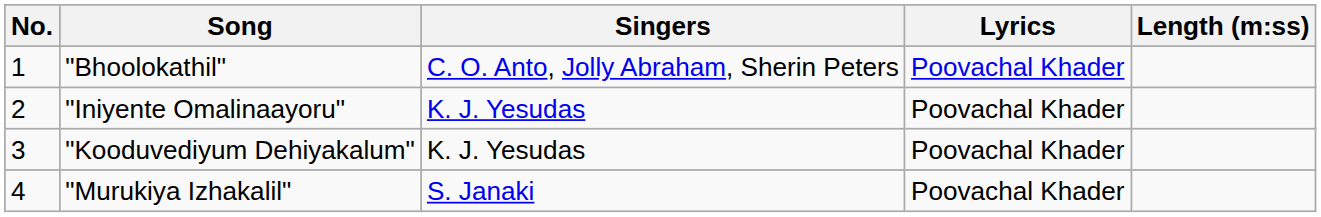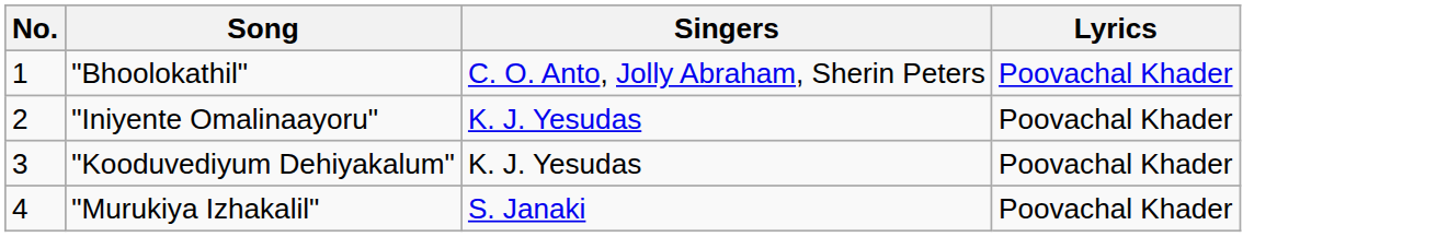- column: Length (m:ss)
